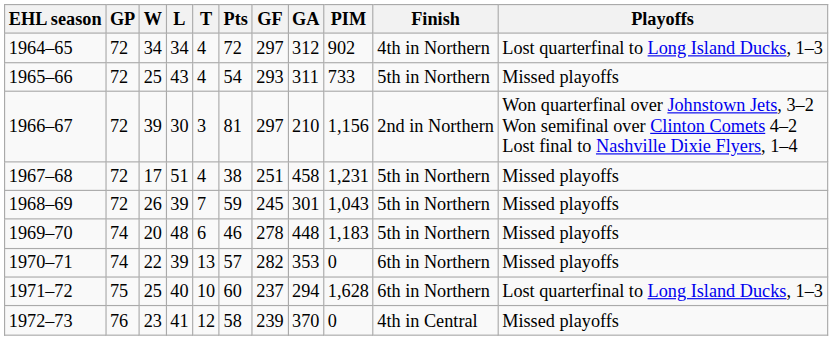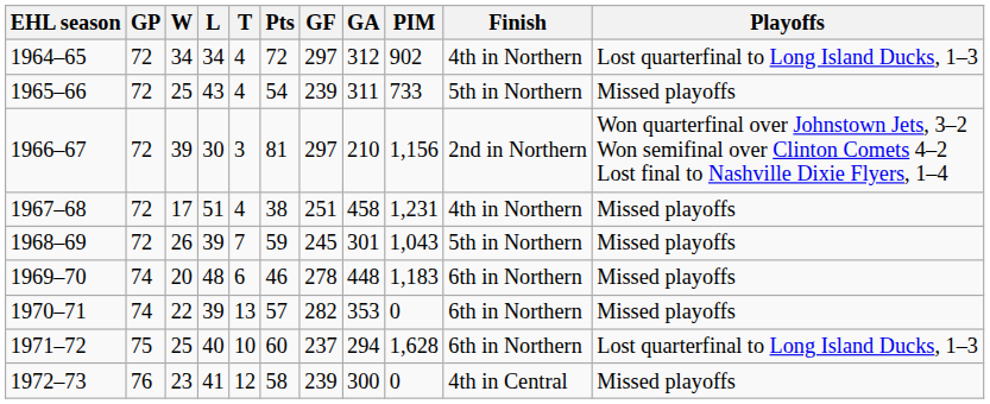1965–66 | GF: 293 -> 239
1967–68 | Finish: 5th in Northern -> 4th in Northern
1969–70 | Finish: 5th in Northern -> 6th in Northern
1972–73 | GA: 370 -> 300
